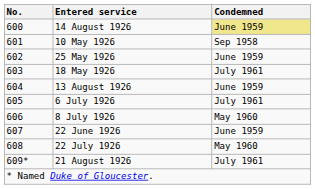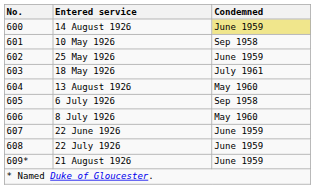13 August 1926 | Condemned: June 1959 -> May 1960
6 July 1926 | Condemned: July 1961 -> Sep 1958
22 July 1926 | Condemned: May 1960 -> June 1959
21 August 1926 | Condemned: July 1961 -> June 1959
